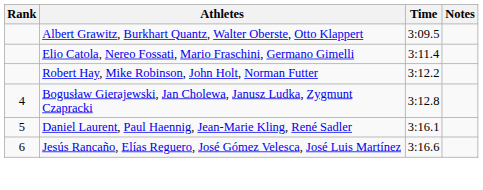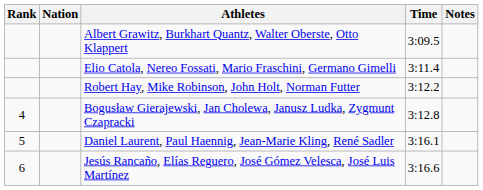+ column: Nation
